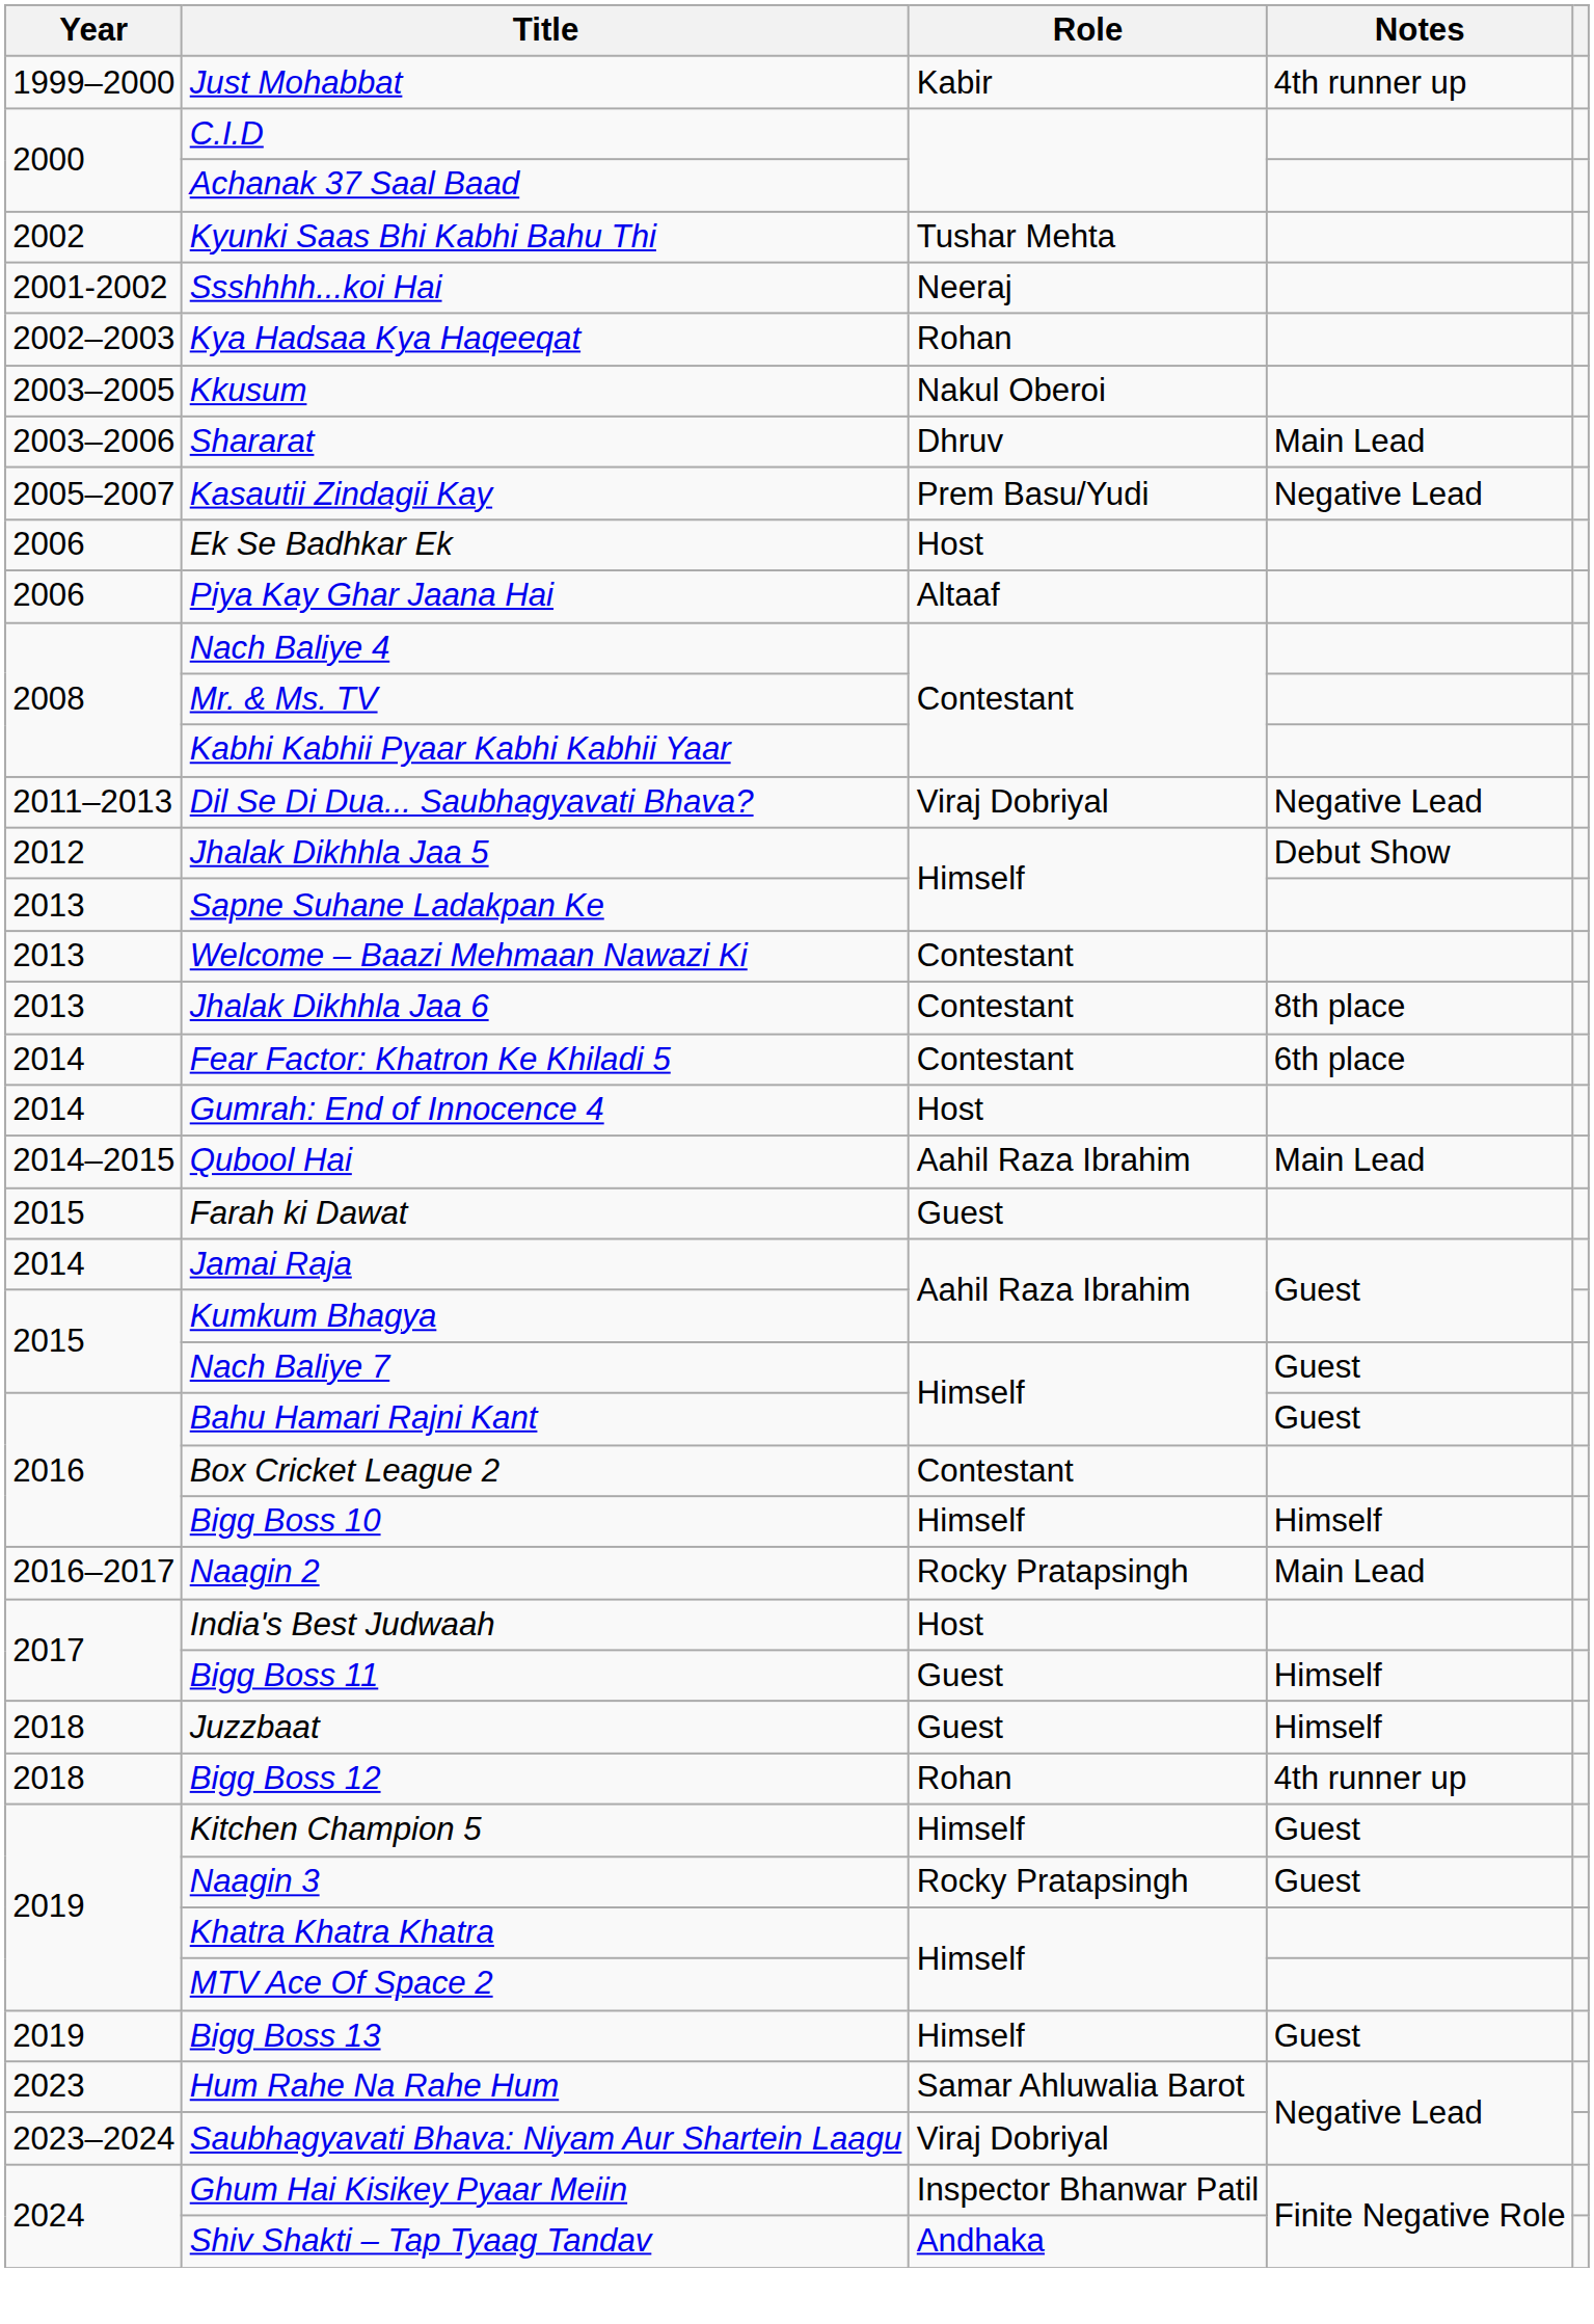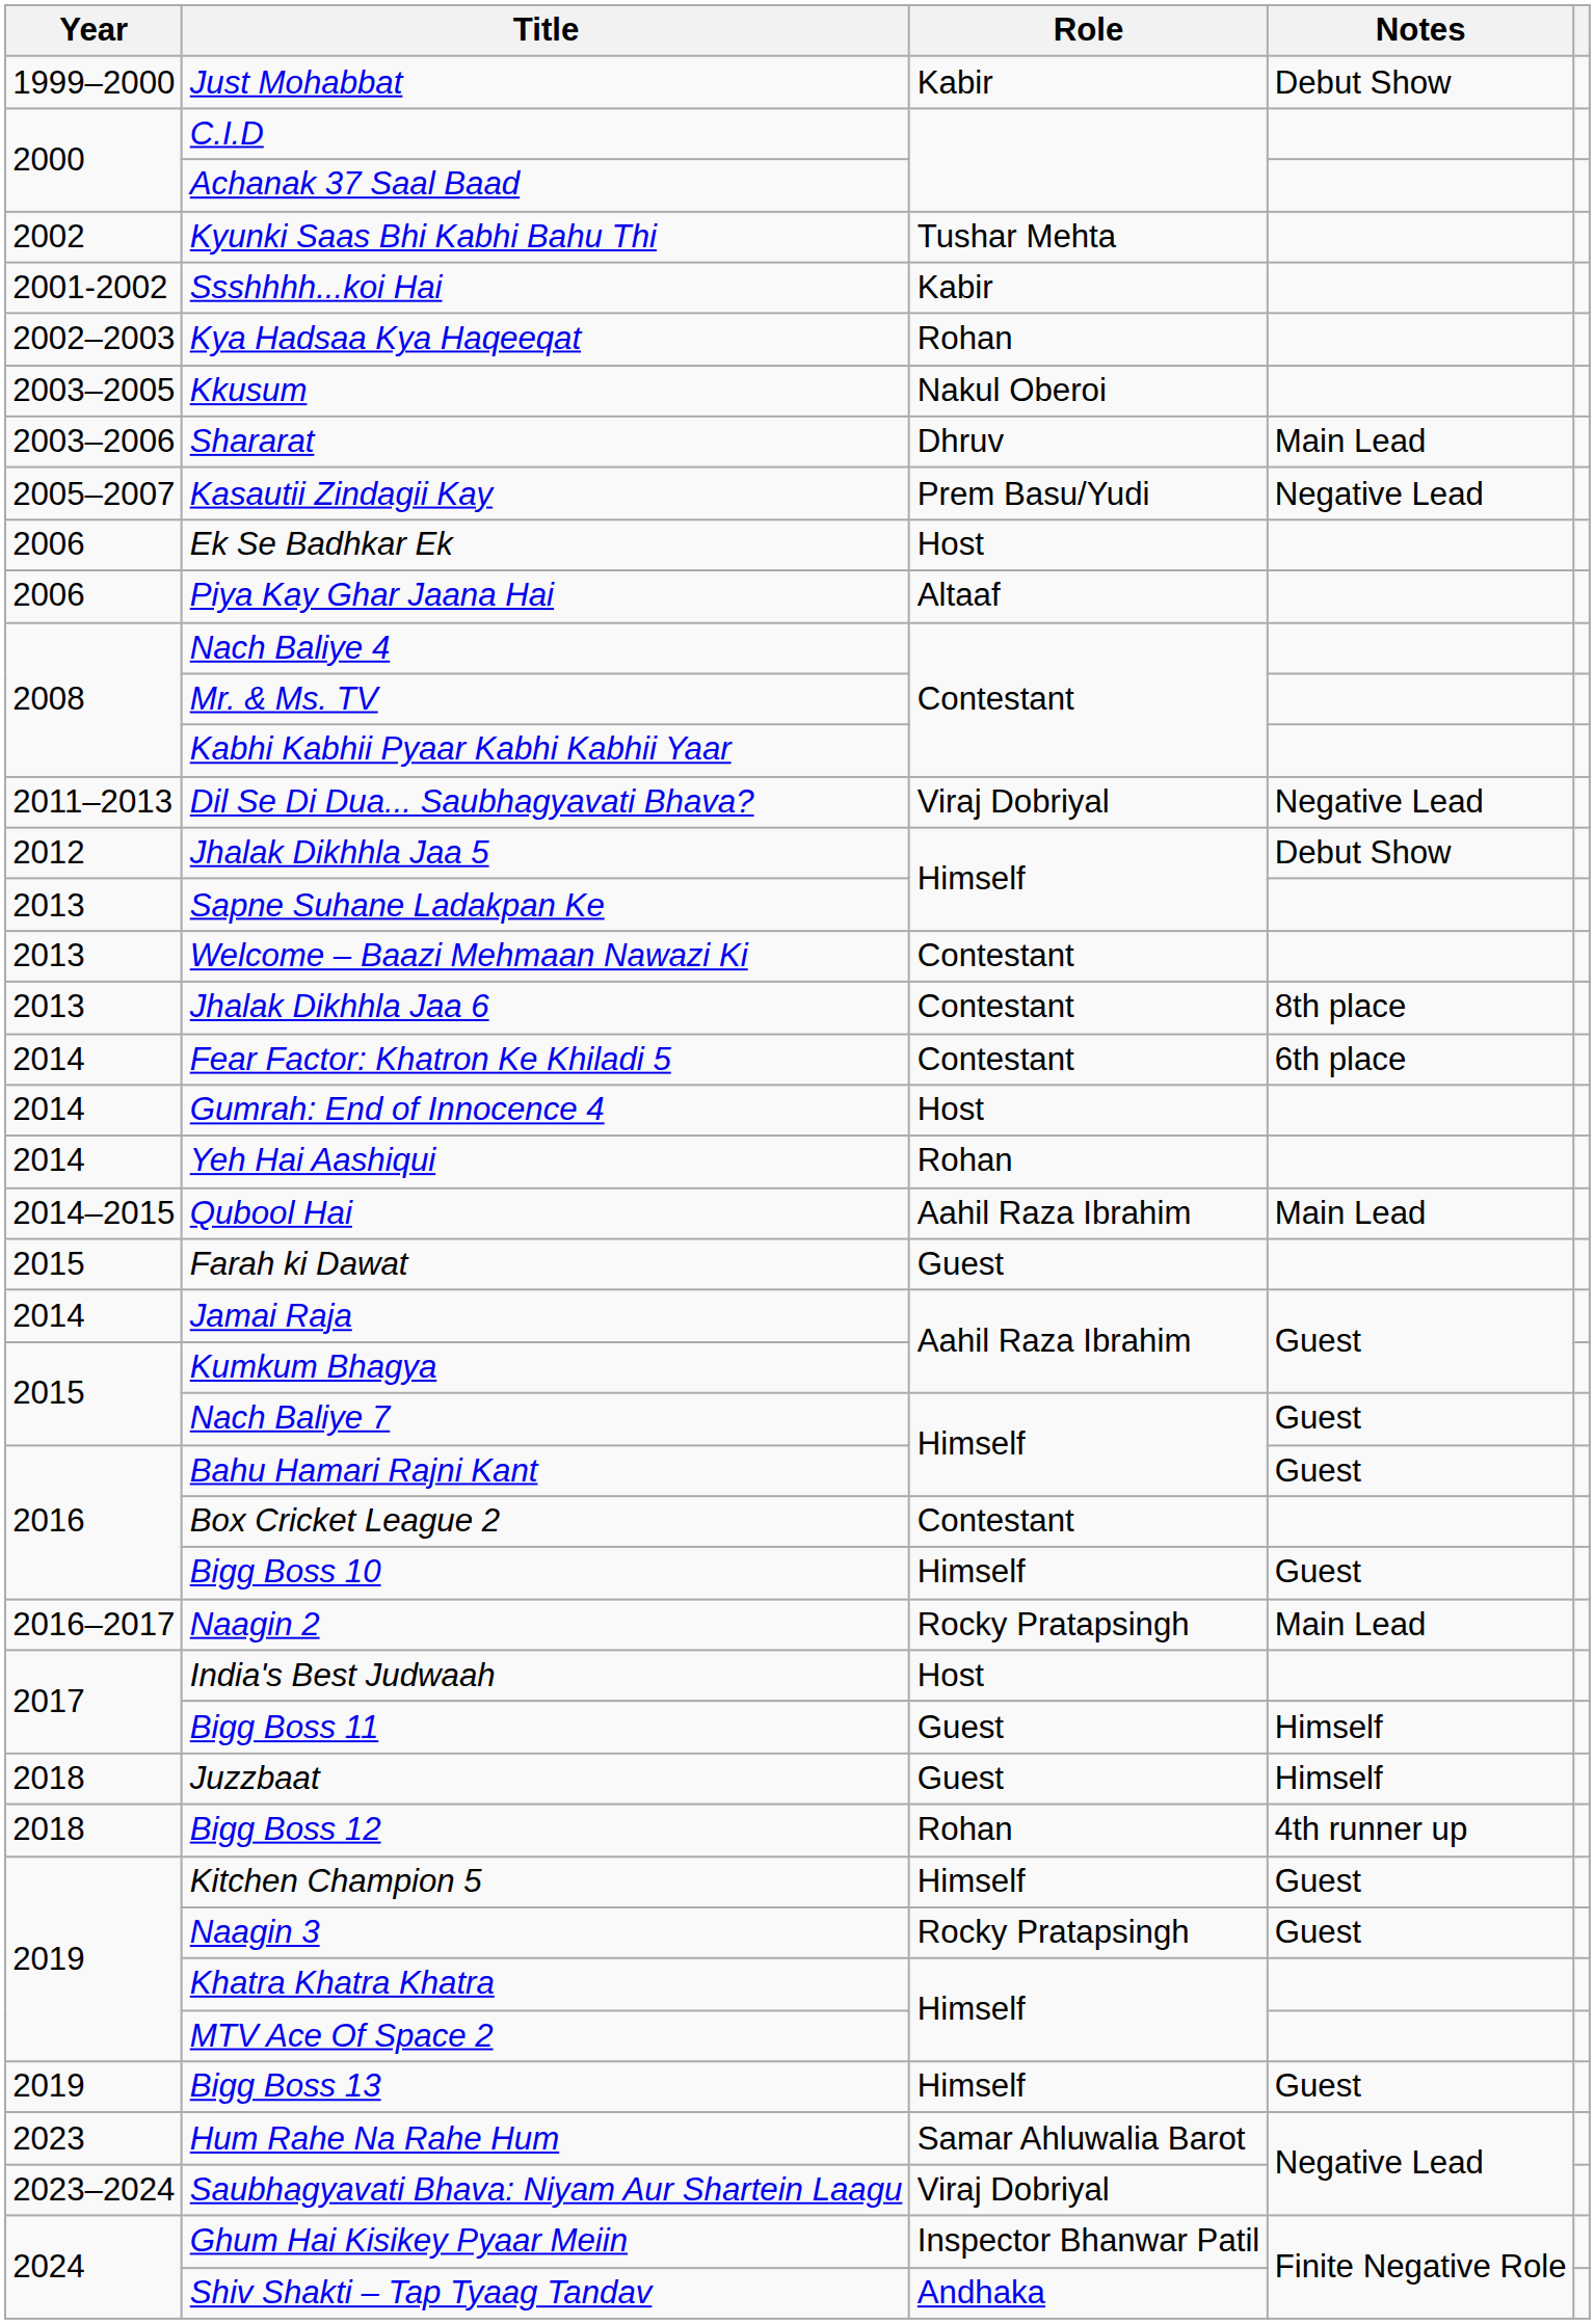Just Mohabbat | Notes: 4th runner up -> Debut Show
Ssshhhh...koi Hai | Role: Neeraj -> Kabir
+ row: 2014 | Yeh Hai Aashiqui | Rohan
Bigg Boss 10 | Notes: Himself -> Guest
